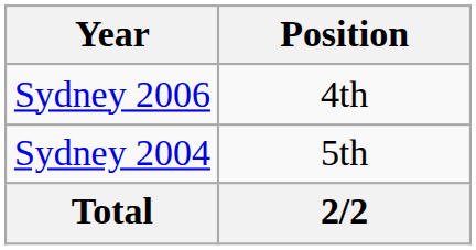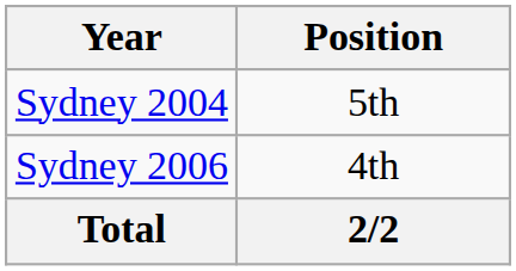rows swapped: Sydney 2004 <-> Sydney 2006
